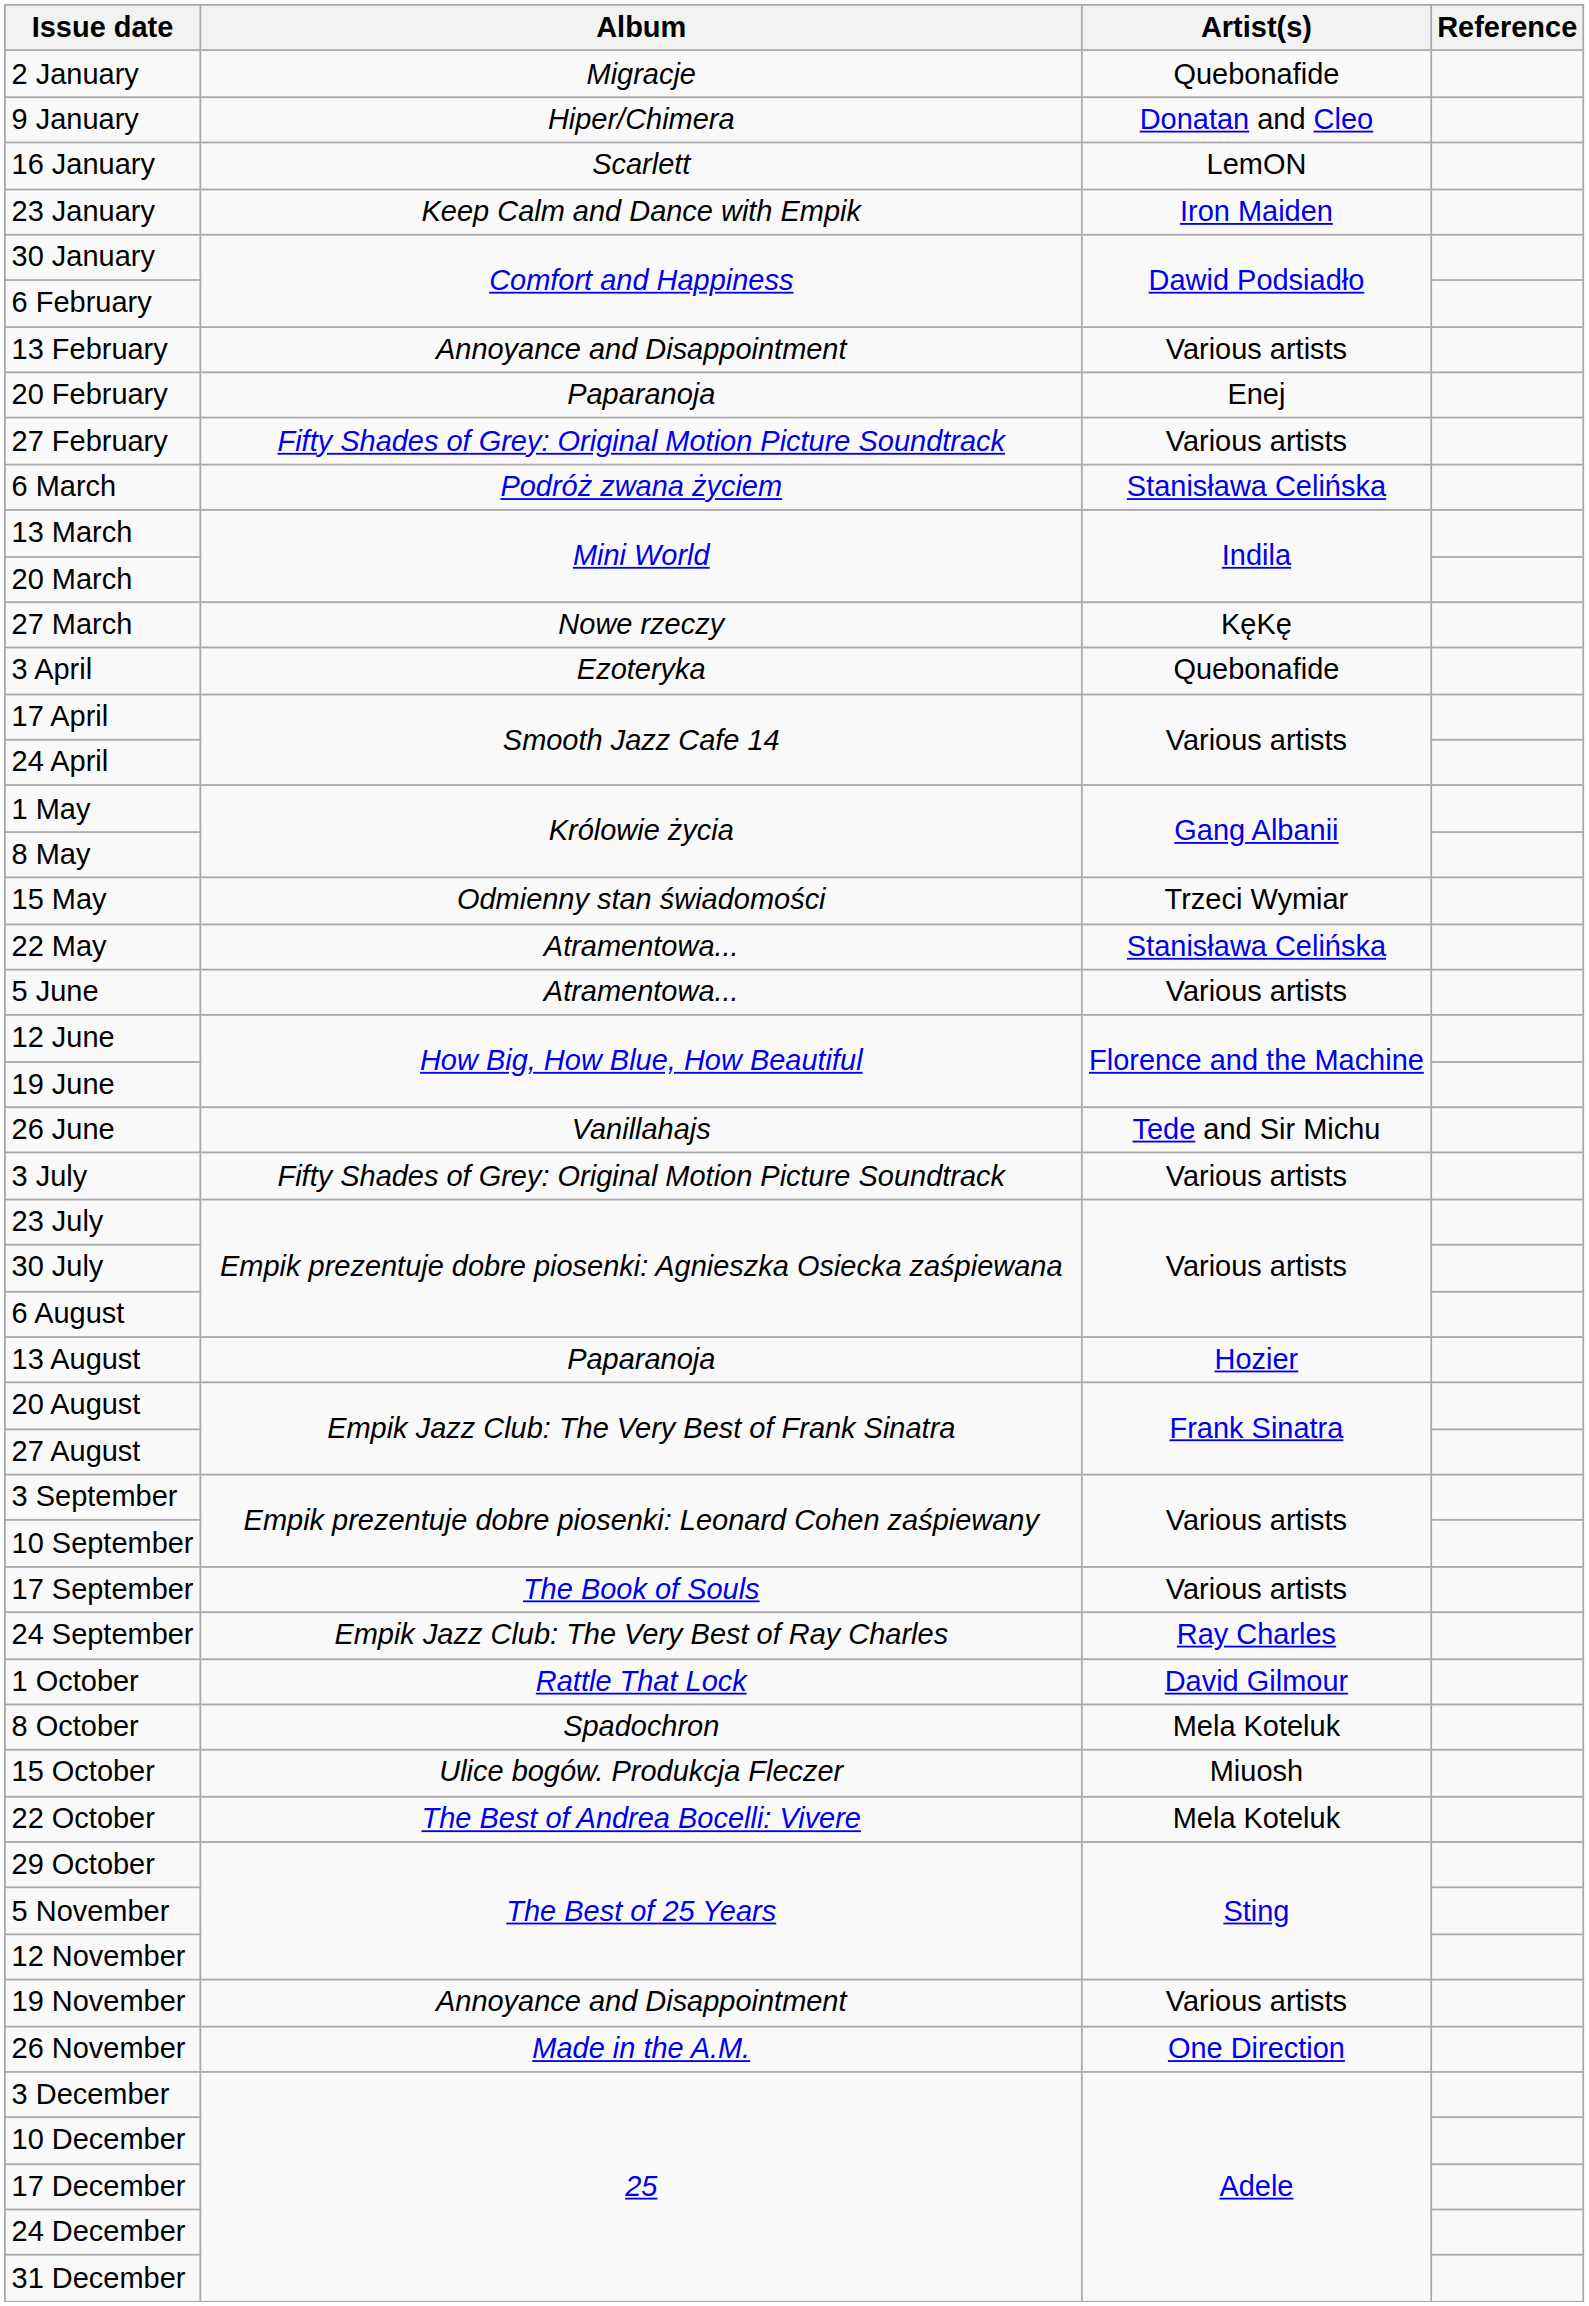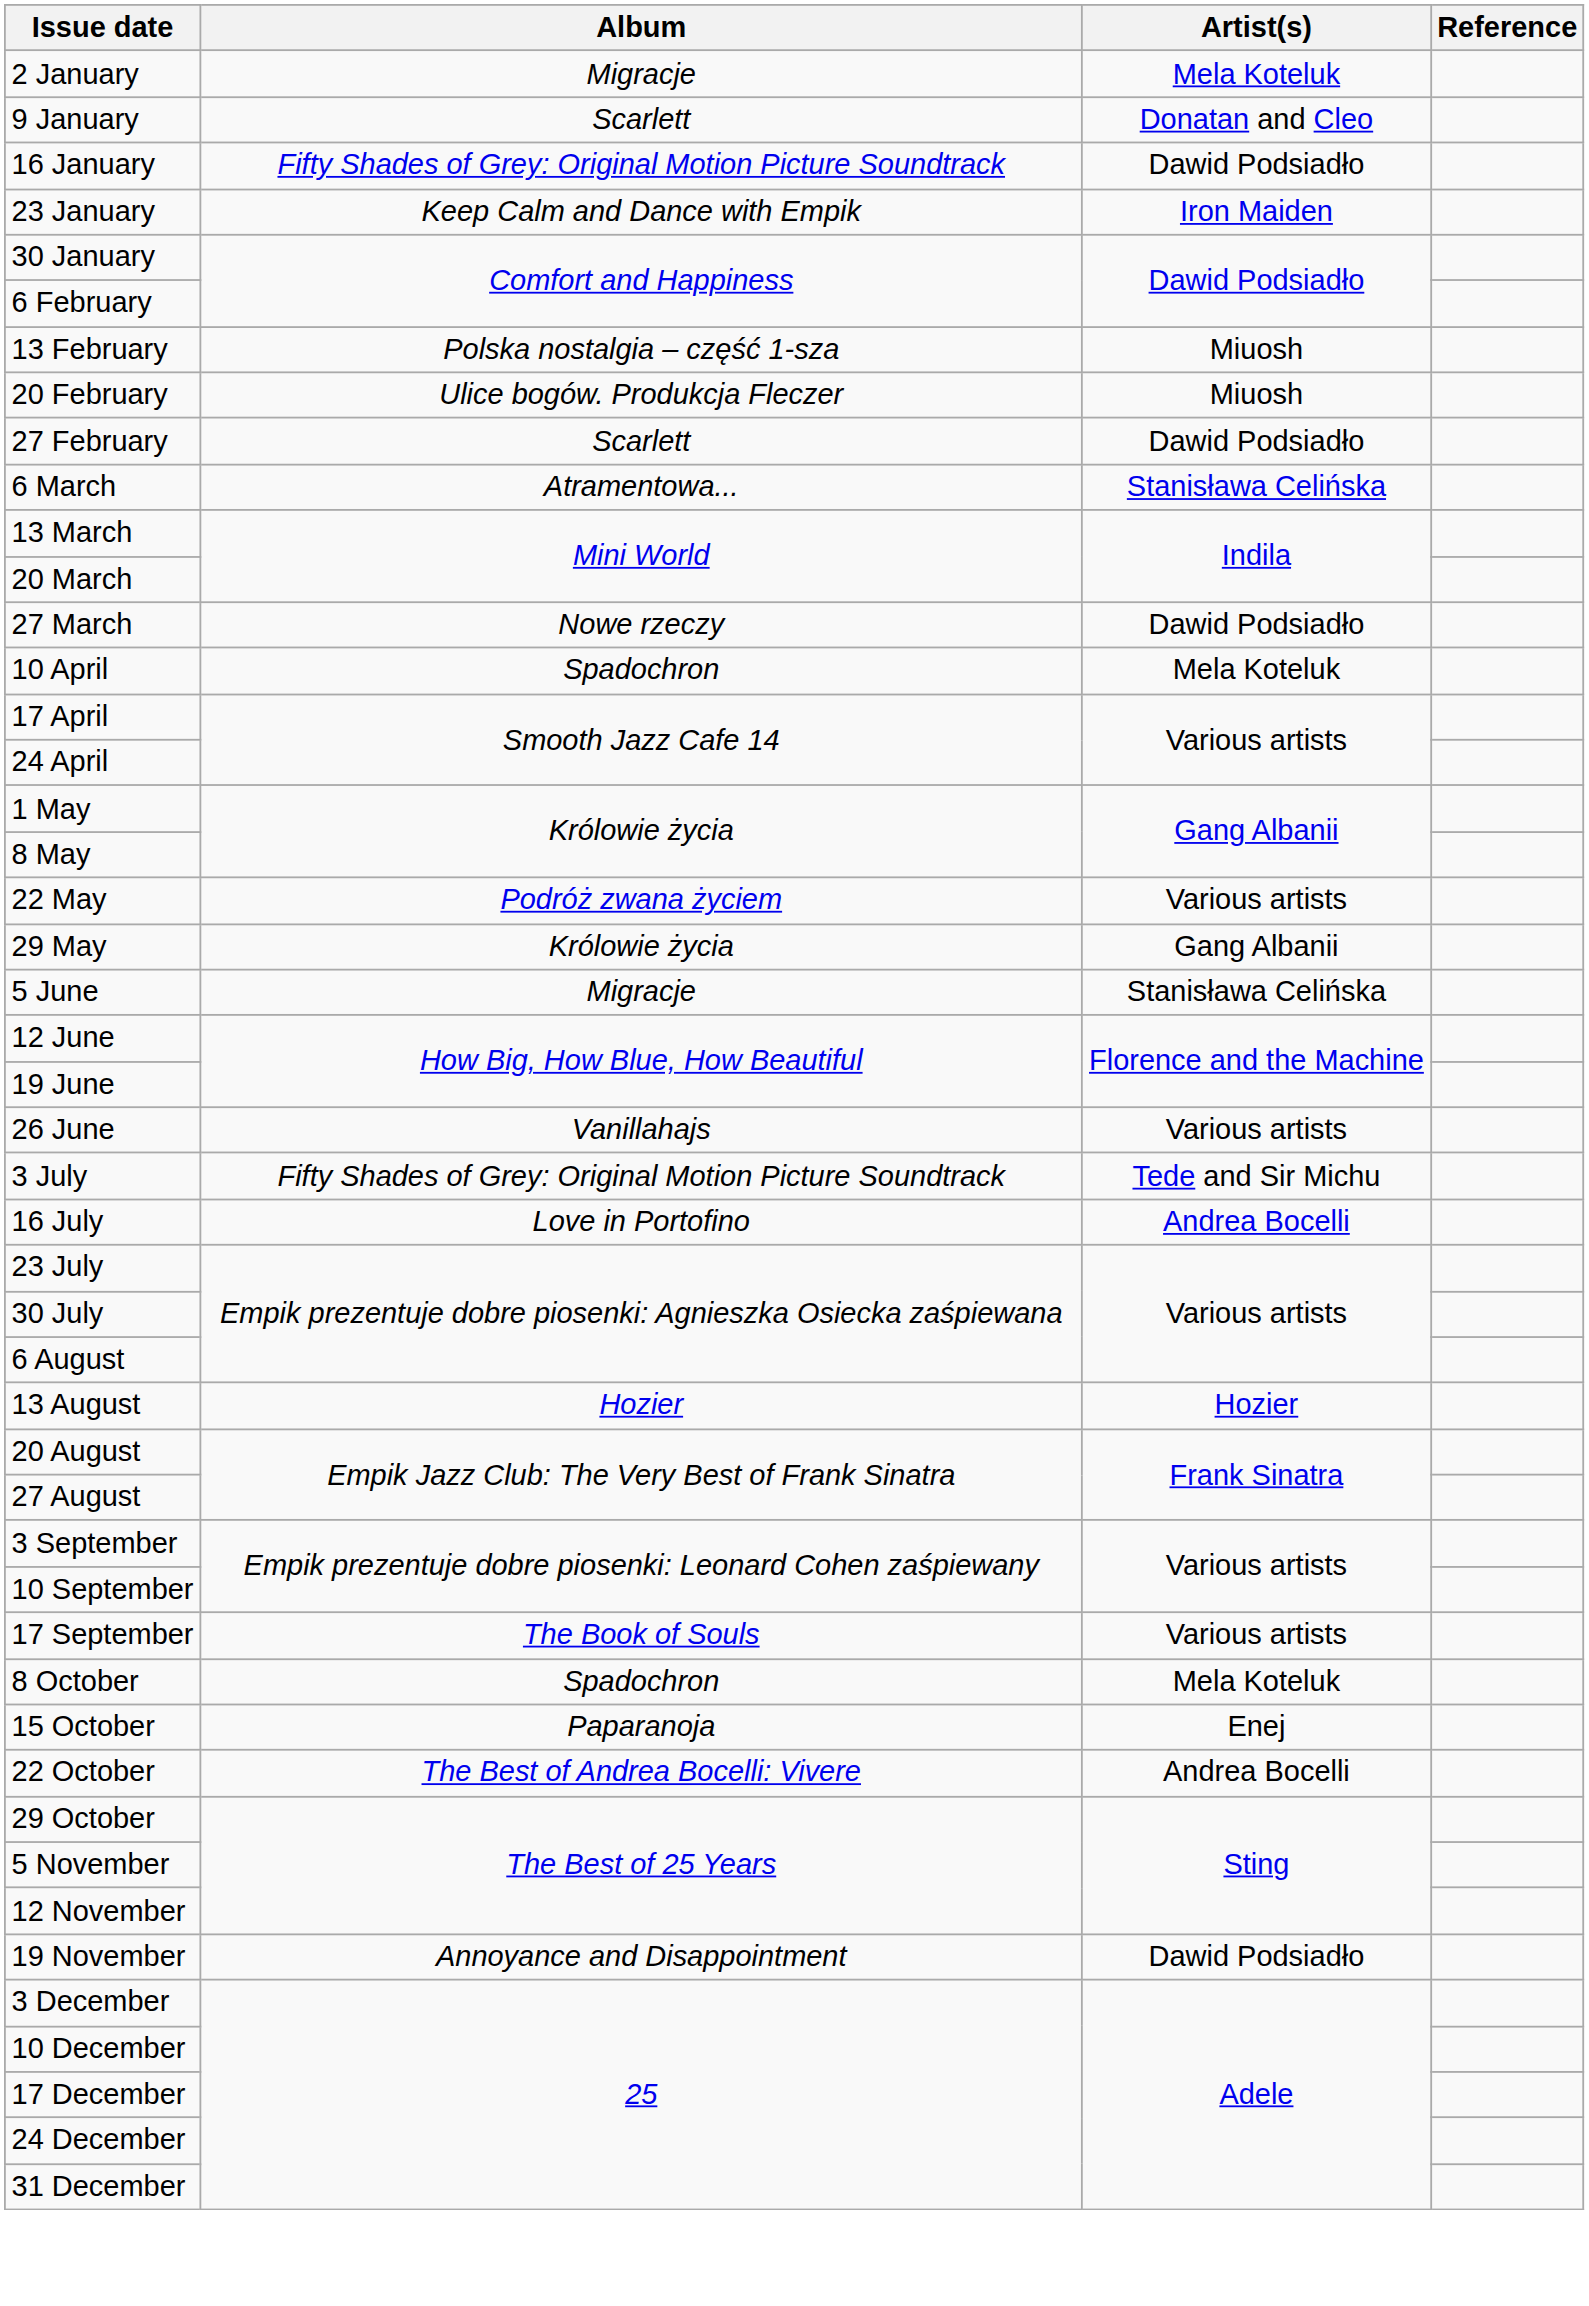2 January | Artist(s): Quebonafide -> Mela Koteluk
9 January | Album: Hiper/Chimera -> Scarlett
16 January | Album: Scarlett -> Fifty Shades of Grey: Original Motion Picture Soundtrack
16 January | Artist(s): LemON -> Dawid Podsiadło
13 February | Album: Annoyance and Disappointment -> Polska nostalgia – część 1-sza
13 February | Artist(s): Various artists -> Miuosh
20 February | Album: Paparanoja -> Ulice bogów. Produkcja Fleczer
20 February | Artist(s): Enej -> Miuosh
27 February | Album: Fifty Shades of Grey: Original Motion Picture Soundtrack -> Scarlett
27 February | Artist(s): Various artists -> Dawid Podsiadło
6 March | Album: Podróż zwana życiem -> Atramentowa...
27 March | Artist(s): KęKę -> Dawid Podsiadło
- row: 3 April | Ezoteryka | Quebonafide
+ row: 10 April | Spadochron | Mela Koteluk
- row: 15 May | Odmienny stan świadomości | Trzeci Wymiar
22 May | Album: Atramentowa... -> Podróż zwana życiem
22 May | Artist(s): Stanisława Celińska -> Various artists
+ row: 29 May | Królowie życia | Gang Albanii
5 June | Album: Atramentowa... -> Migracje
5 June | Artist(s): Various artists -> Stanisława Celińska
26 June | Artist(s): Tede and Sir Michu -> Various artists
3 July | Artist(s): Various artists -> Tede and Sir Michu
+ row: 16 July | Love in Portofino | Andrea Bocelli
13 August | Album: Paparanoja -> Hozier
- row: 24 September | Empik Jazz Club: The Very Best of Ray Charles | Ray Charles
- row: 1 October | Rattle That Lock | David Gilmour
15 October | Album: Ulice bogów. Produkcja Fleczer -> Paparanoja
15 October | Artist(s): Miuosh -> Enej
22 October | Artist(s): Mela Koteluk -> Andrea Bocelli
19 November | Artist(s): Various artists -> Dawid Podsiadło
- row: 26 November | Made in the A.M. | One Direction
